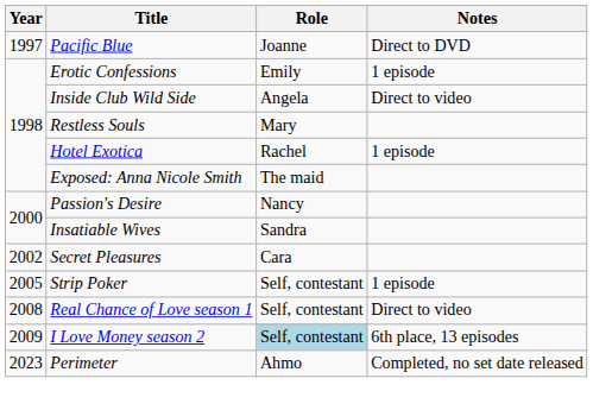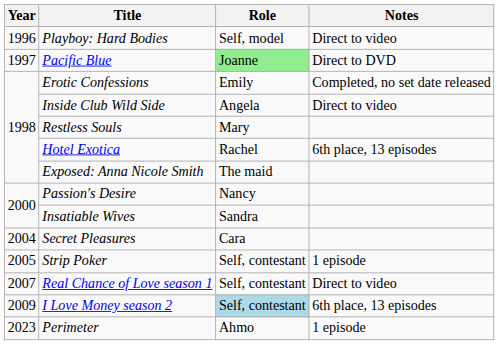+ row: 1996 | Playboy: Hard Bodies | Self, model | Direct to video
Pacific Blue | Role: no background -> lightgreen background
Erotic Confessions | Notes: 1 episode -> Completed, no set date released
Hotel Exotica | Notes: 1 episode -> 6th place, 13 episodes
Secret Pleasures | Year: 2002 -> 2004
Real Chance of Love season 1 | Year: 2008 -> 2007
Perimeter | Notes: Completed, no set date released -> 1 episode
